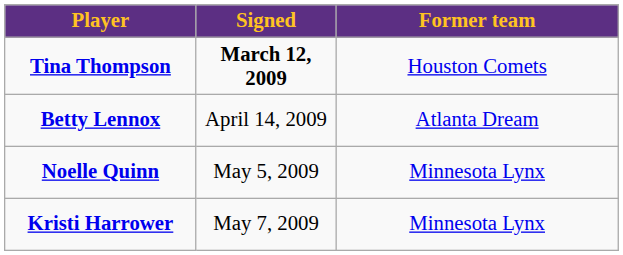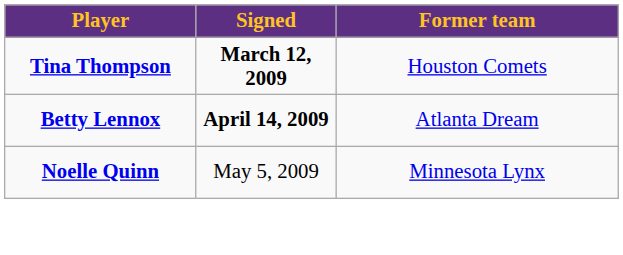Betty Lennox | Signed: normal -> bold
- row: Kristi Harrower | May 7, 2009 | Minnesota Lynx
